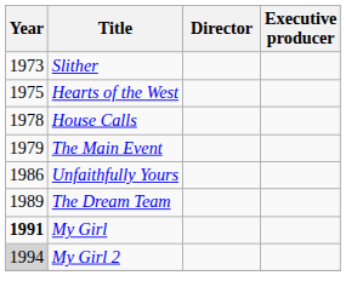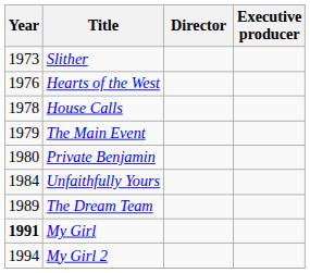Hearts of the West | Year: 1975 -> 1976
+ row: 1980 | Private Benjamin
Unfaithfully Yours | Year: 1986 -> 1984
My Girl 2 | Year: lightgrey background -> no background
